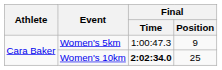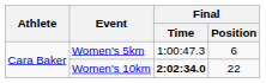Women's 5km | Final / Position: 9 -> 6
Women's 10km | Final / Position: 25 -> 22
